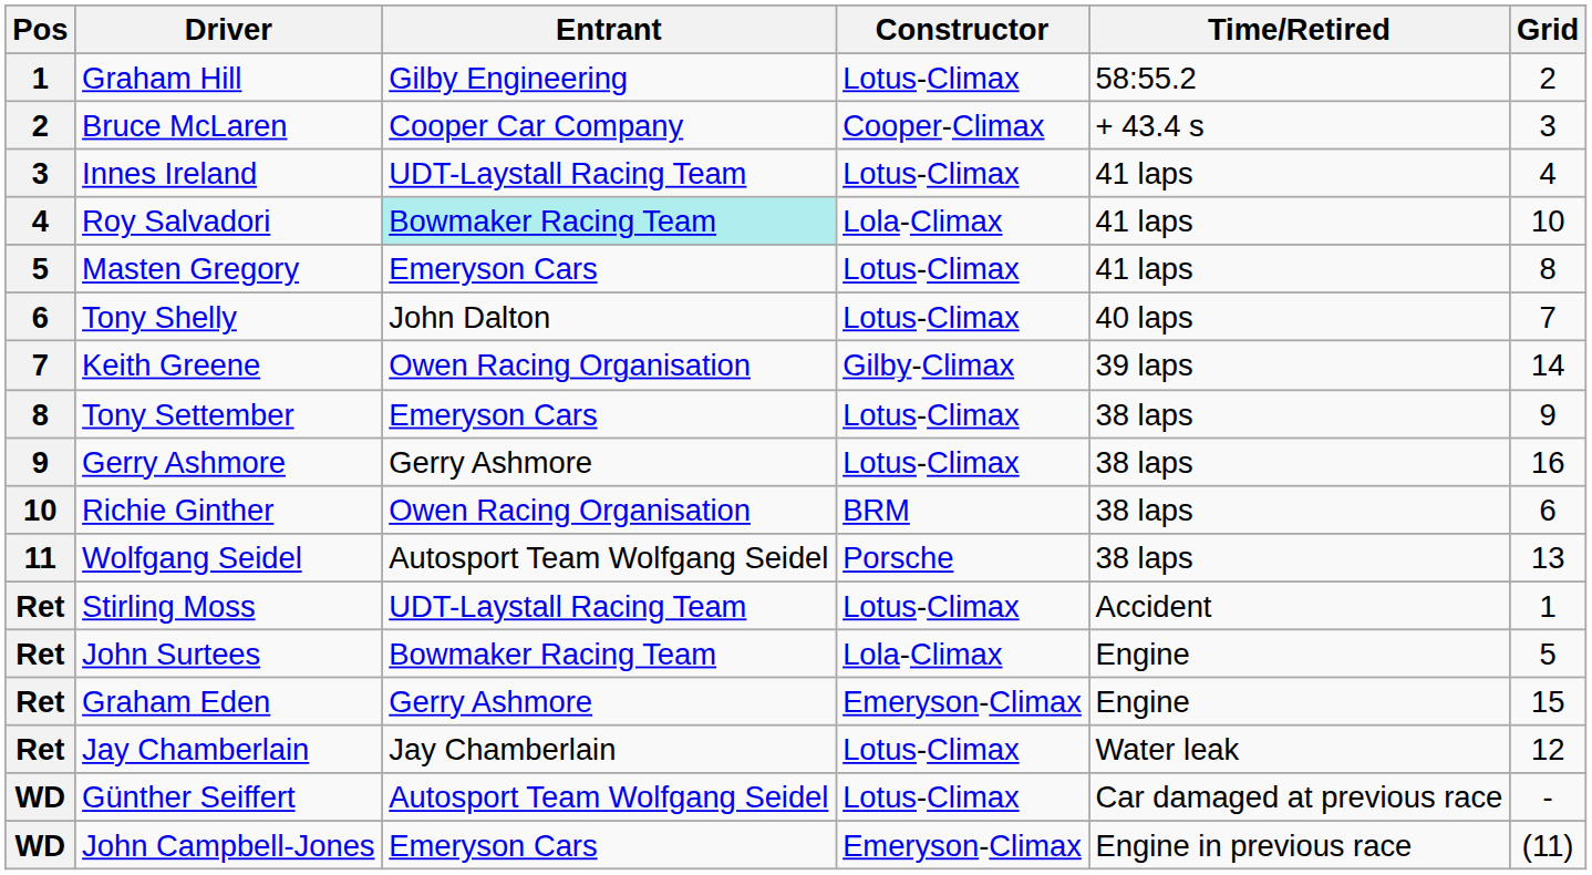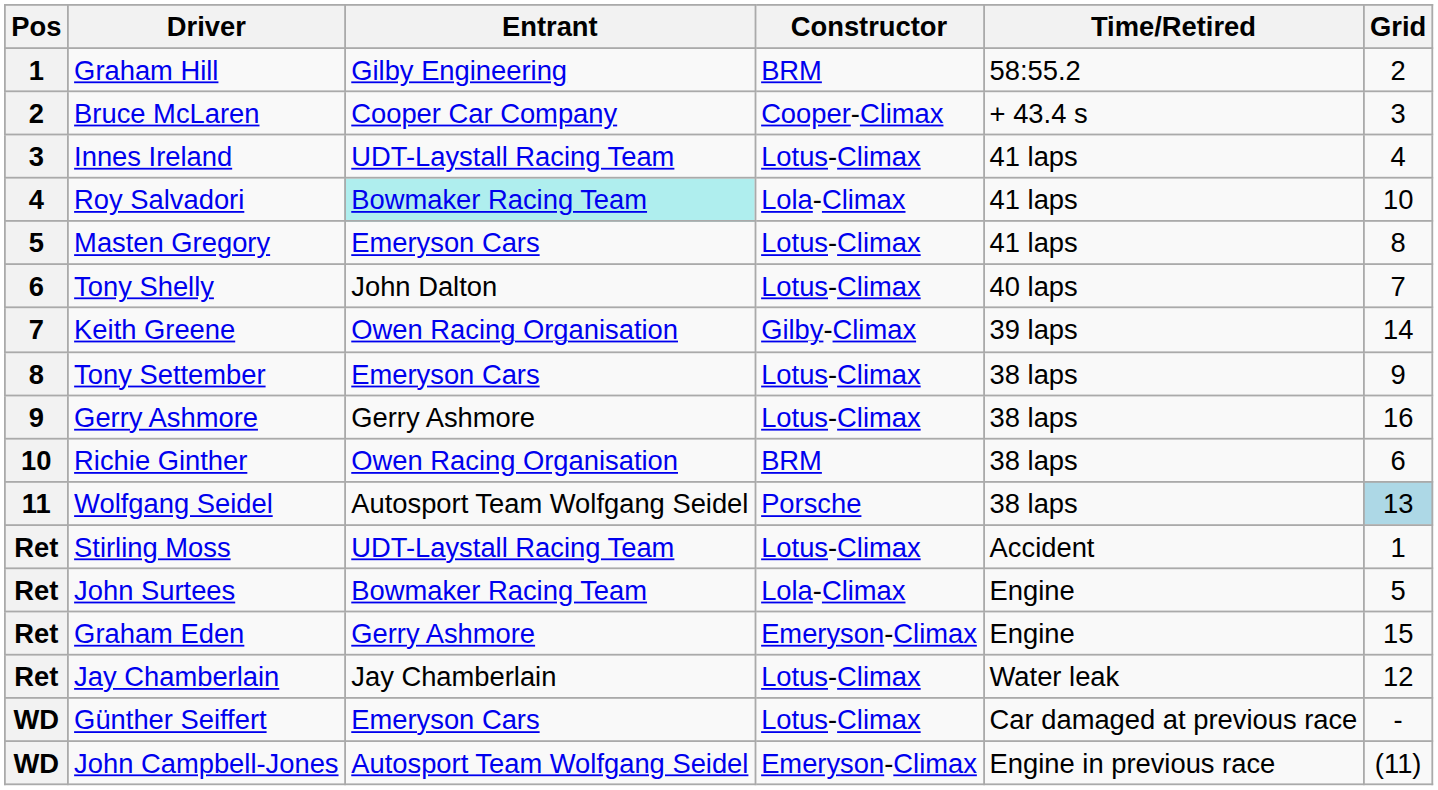Graham Hill | Constructor: Lotus-Climax -> BRM
Wolfgang Seidel | Grid: no background -> lightblue background
Günther Seiffert | Entrant: Autosport Team Wolfgang Seidel -> Emeryson Cars
John Campbell-Jones | Entrant: Emeryson Cars -> Autosport Team Wolfgang Seidel
